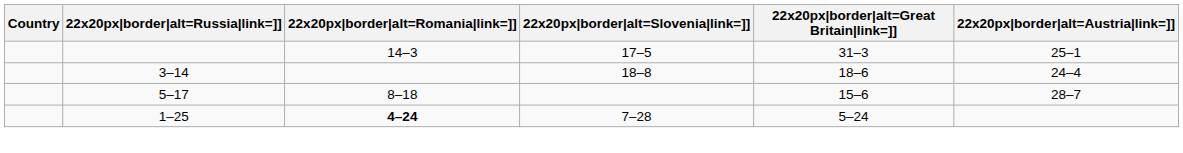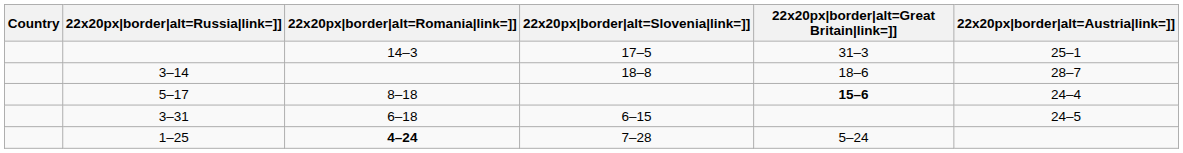3–14 | 22x20px|border|alt=Austria|link=]]: 24–4 -> 28–7
5–17 | 22x20px|border|alt=Great Britain|link=]]: normal -> bold
5–17 | 22x20px|border|alt=Austria|link=]]: 28–7 -> 24–4
+ row: 3–31 | 6–18 | 6–15 | 24–5
